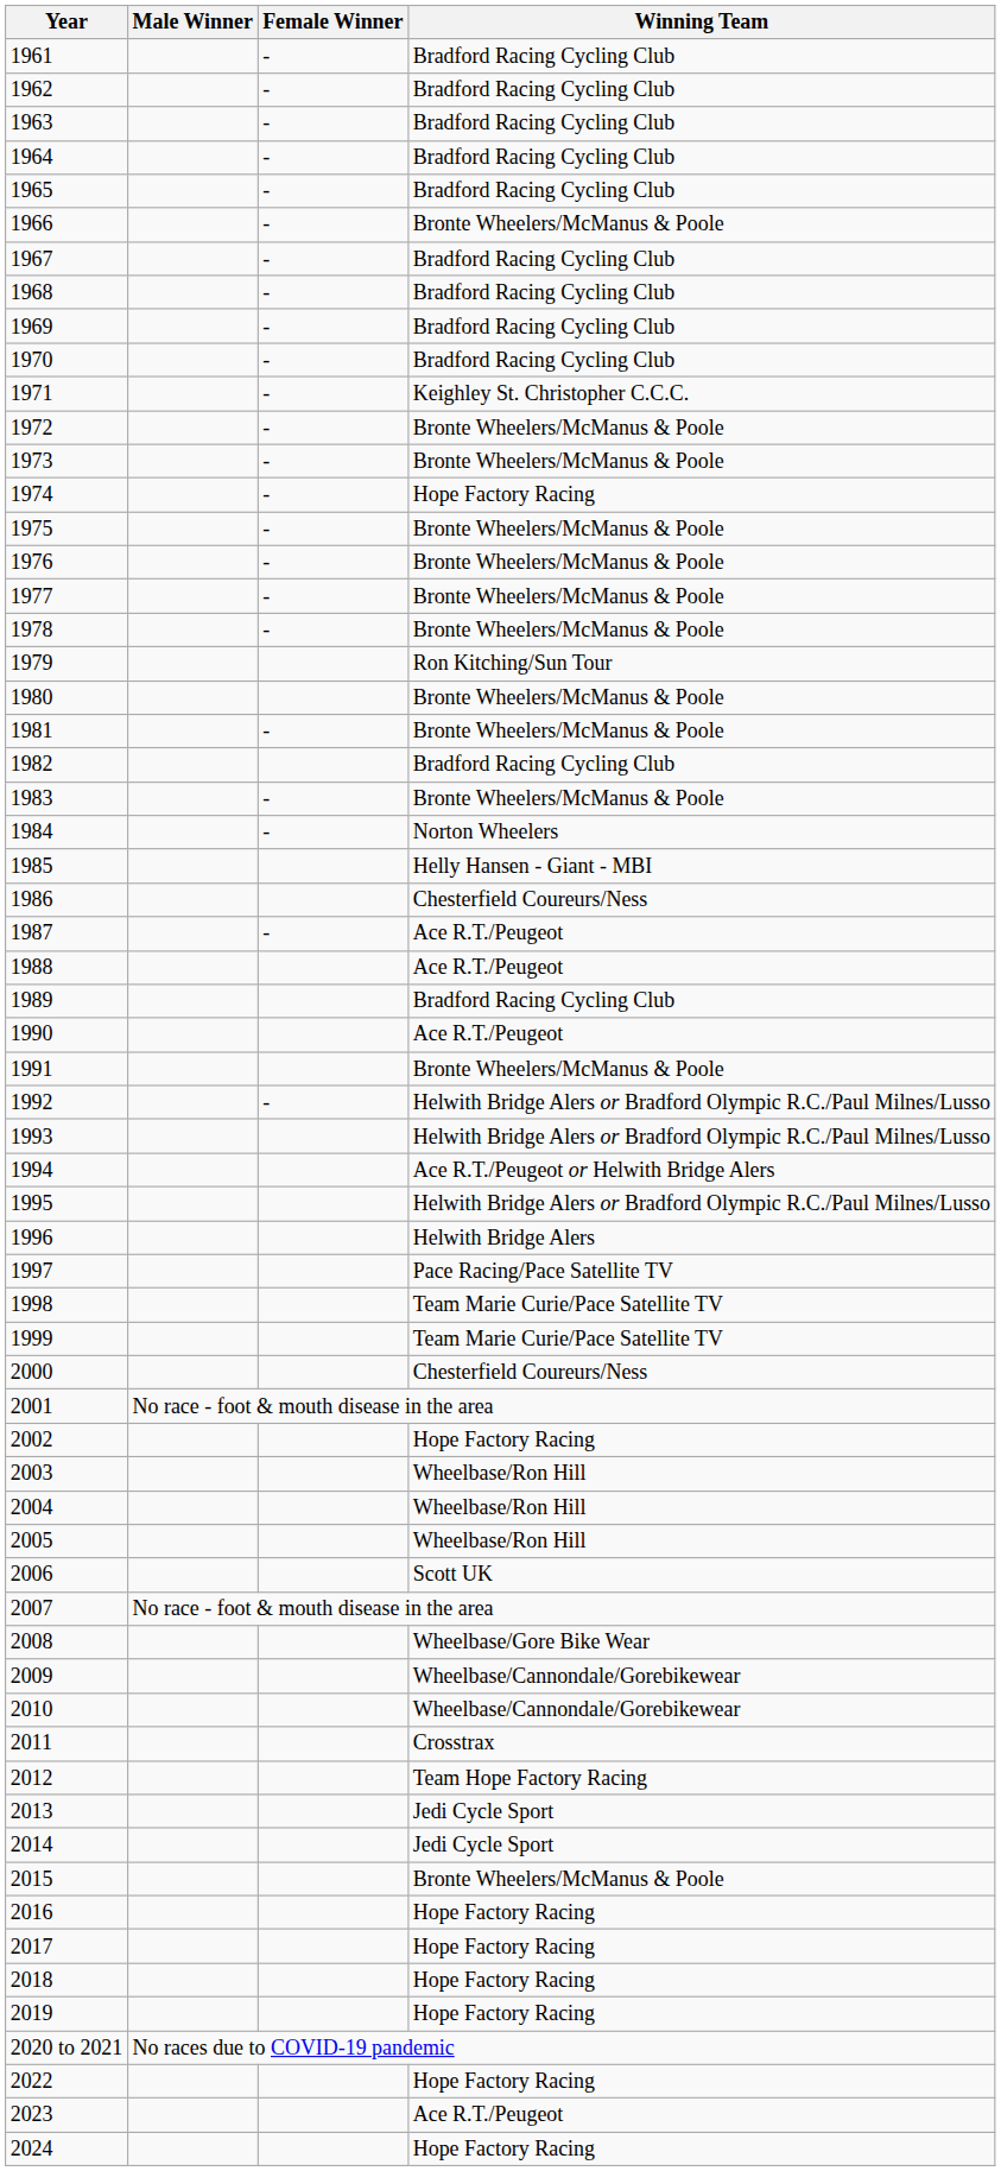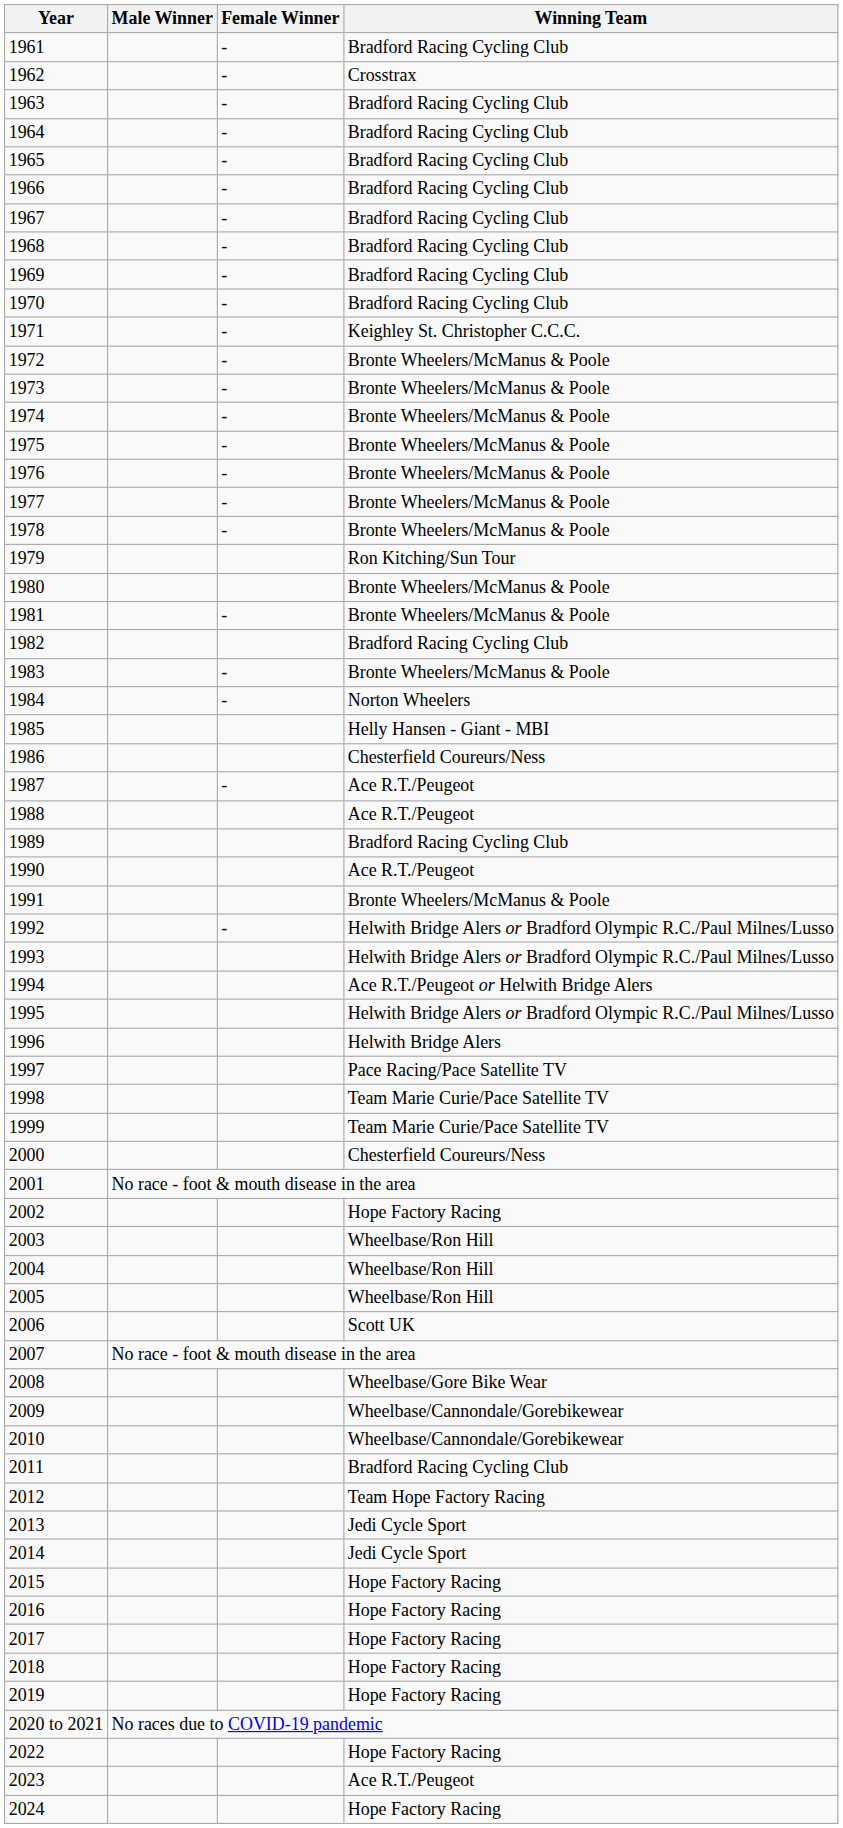1962 | Winning Team: Bradford Racing Cycling Club -> Crosstrax
1966 | Winning Team: Bronte Wheelers/McManus & Poole -> Bradford Racing Cycling Club
1974 | Winning Team: Hope Factory Racing -> Bronte Wheelers/McManus & Poole
2011 | Winning Team: Crosstrax -> Bradford Racing Cycling Club
2015 | Winning Team: Bronte Wheelers/McManus & Poole -> Hope Factory Racing
